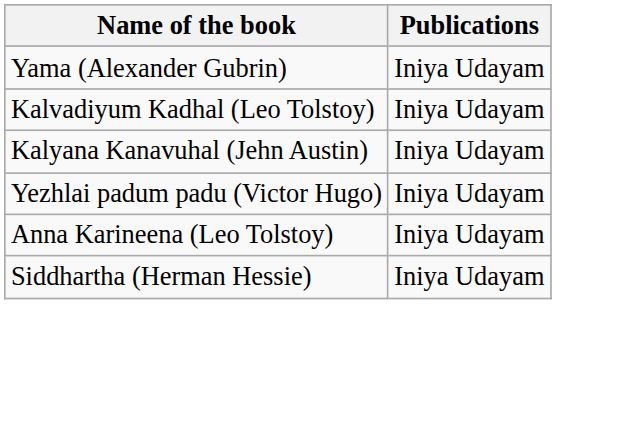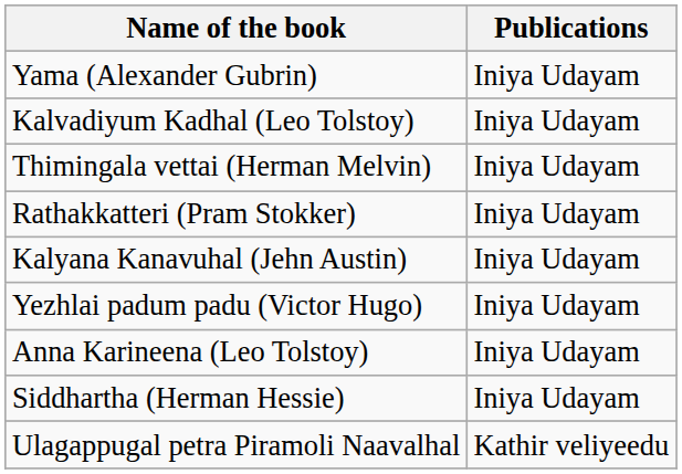+ row: Thimingala vettai (Herman Melvin) | Iniya Udayam
+ row: Rathakkatteri (Pram Stokker) | Iniya Udayam
+ row: Ulagappugal petra Piramoli Naavalhal | Kathir veliyeedu
